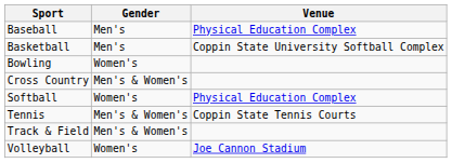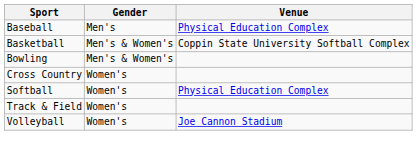Basketball | Gender: Men's -> Men's & Women's
Bowling | Gender: Women's -> Men's & Women's
Cross Country | Gender: Men's & Women's -> Women's
- row: Tennis | Men's & Women's | Coppin State Tennis Courts
Track & Field | Gender: Men's & Women's -> Women's
